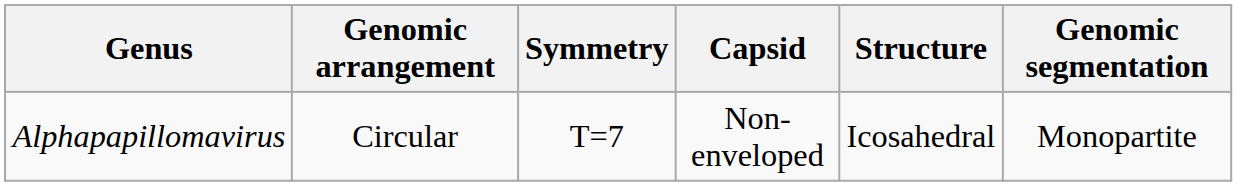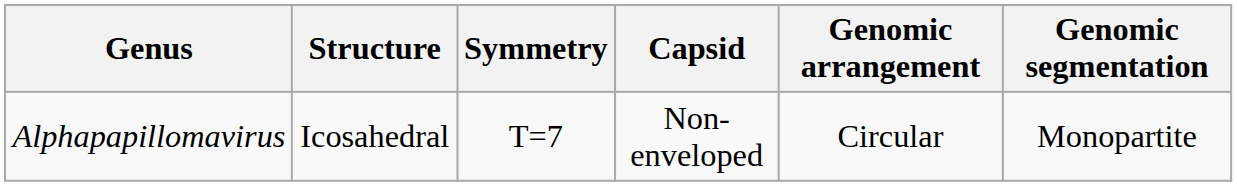columns swapped: Structure <-> Genomic arrangement
